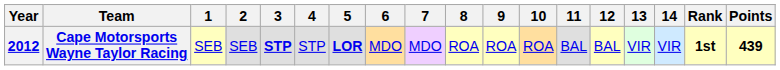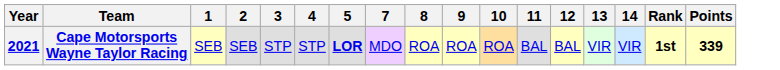- column: 6 | MDO
Cape Motorsports Wayne Taylor Racing | Year: 2012 -> 2021
Cape Motorsports Wayne Taylor Racing | 3: bold -> normal
Cape Motorsports Wayne Taylor Racing | Points: 439 -> 339
